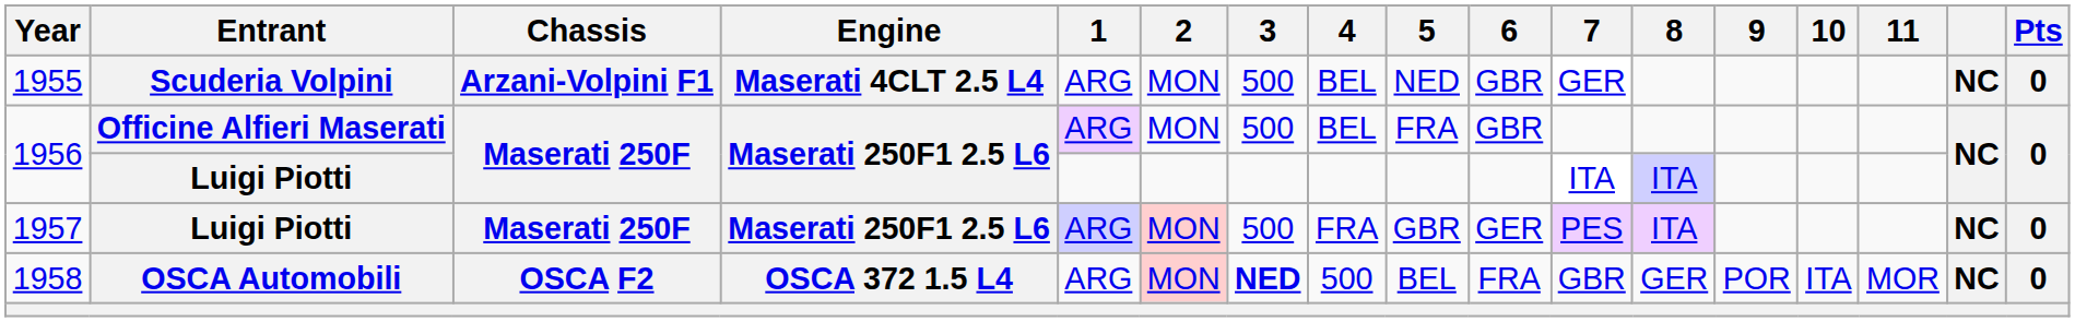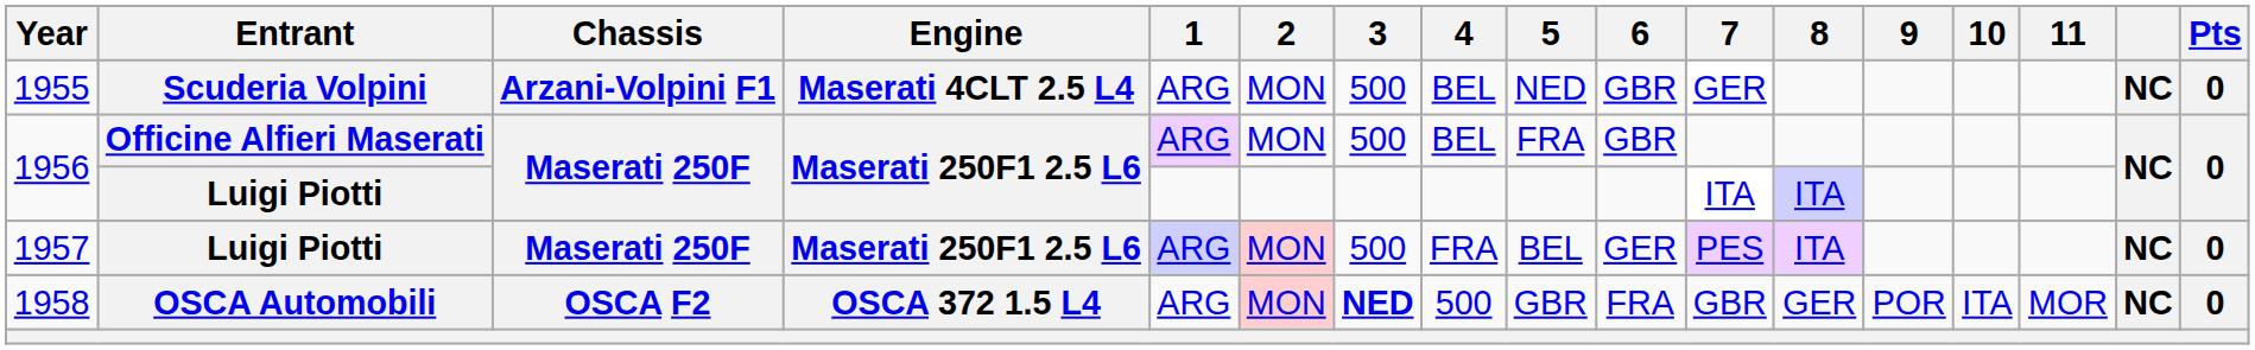1957 | 5: GBR -> BEL
1958 | 5: BEL -> GBR
